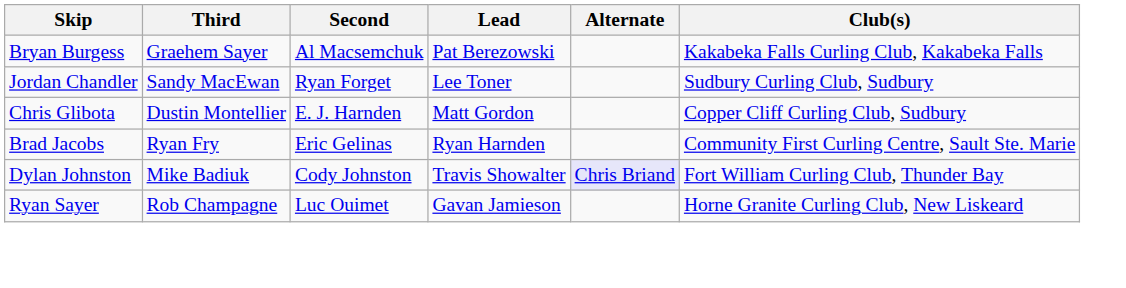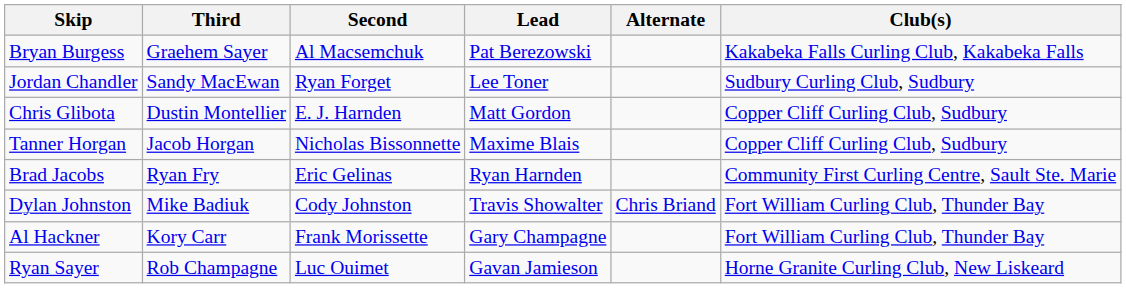+ row: Tanner Horgan | Jacob Horgan | Nicholas Bissonnette | Maxime Blais | Copper Cliff Curling Club, Sudbury
Dylan Johnston | Alternate: lavender background -> no background
+ row: Al Hackner | Kory Carr | Frank Morissette | Gary Champagne | Fort William Curling Club, Thunder Bay
